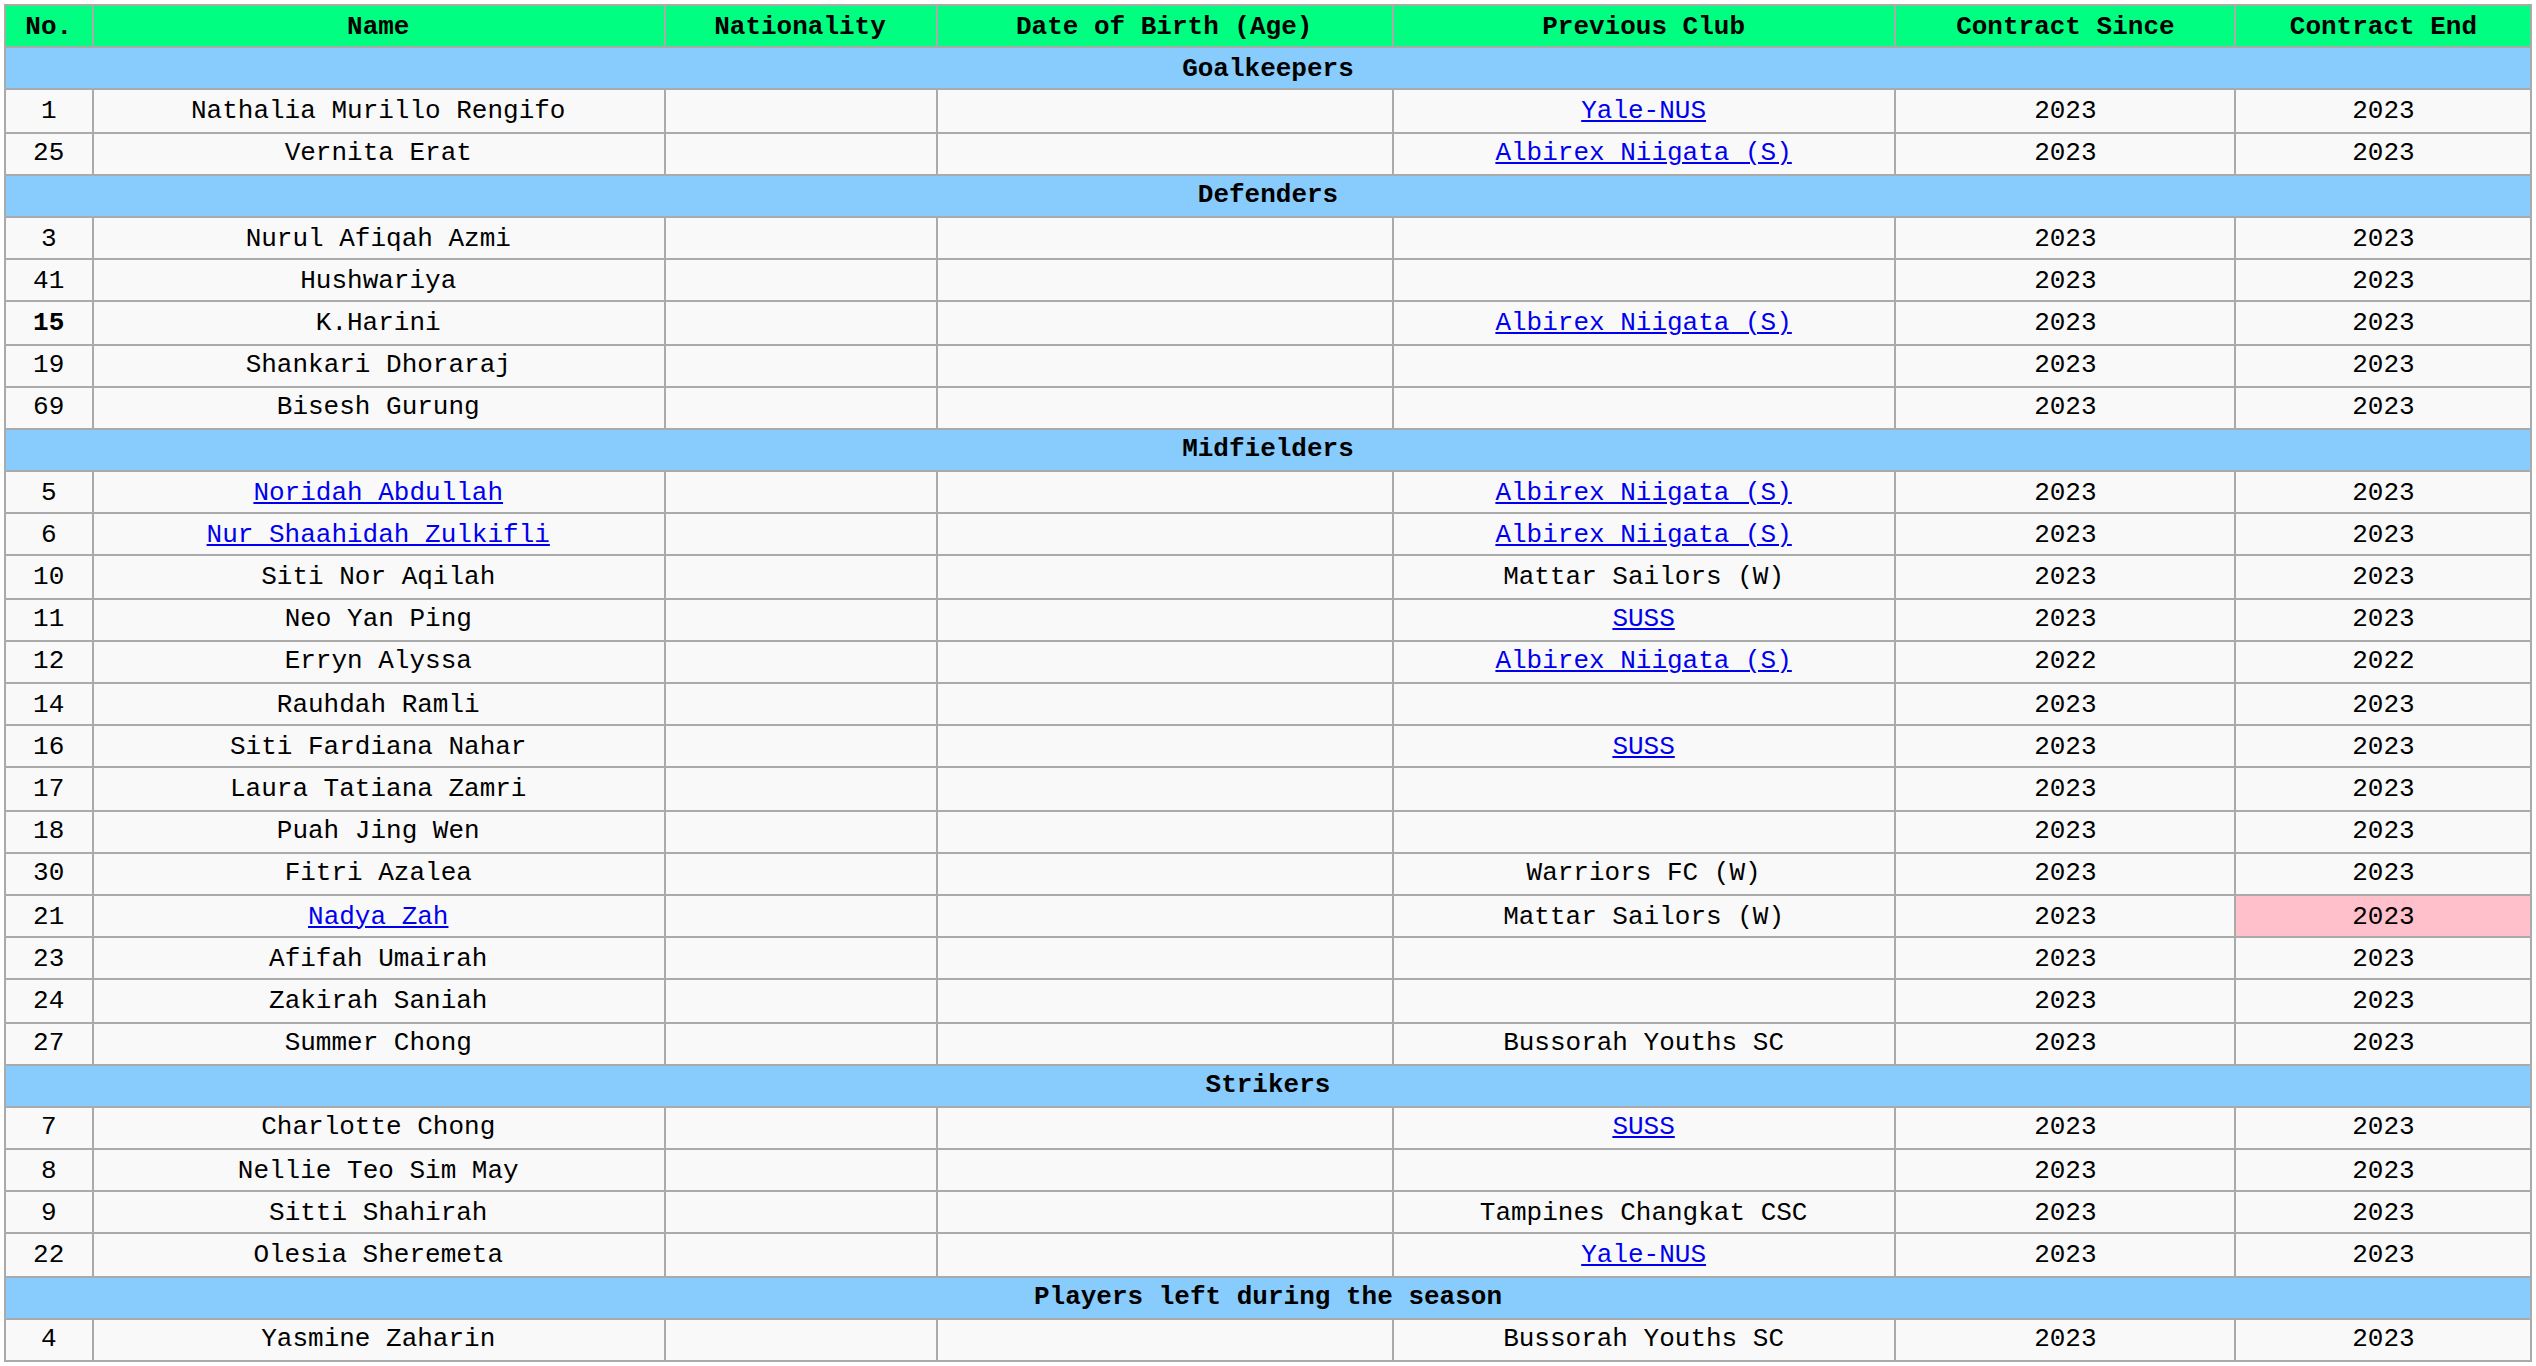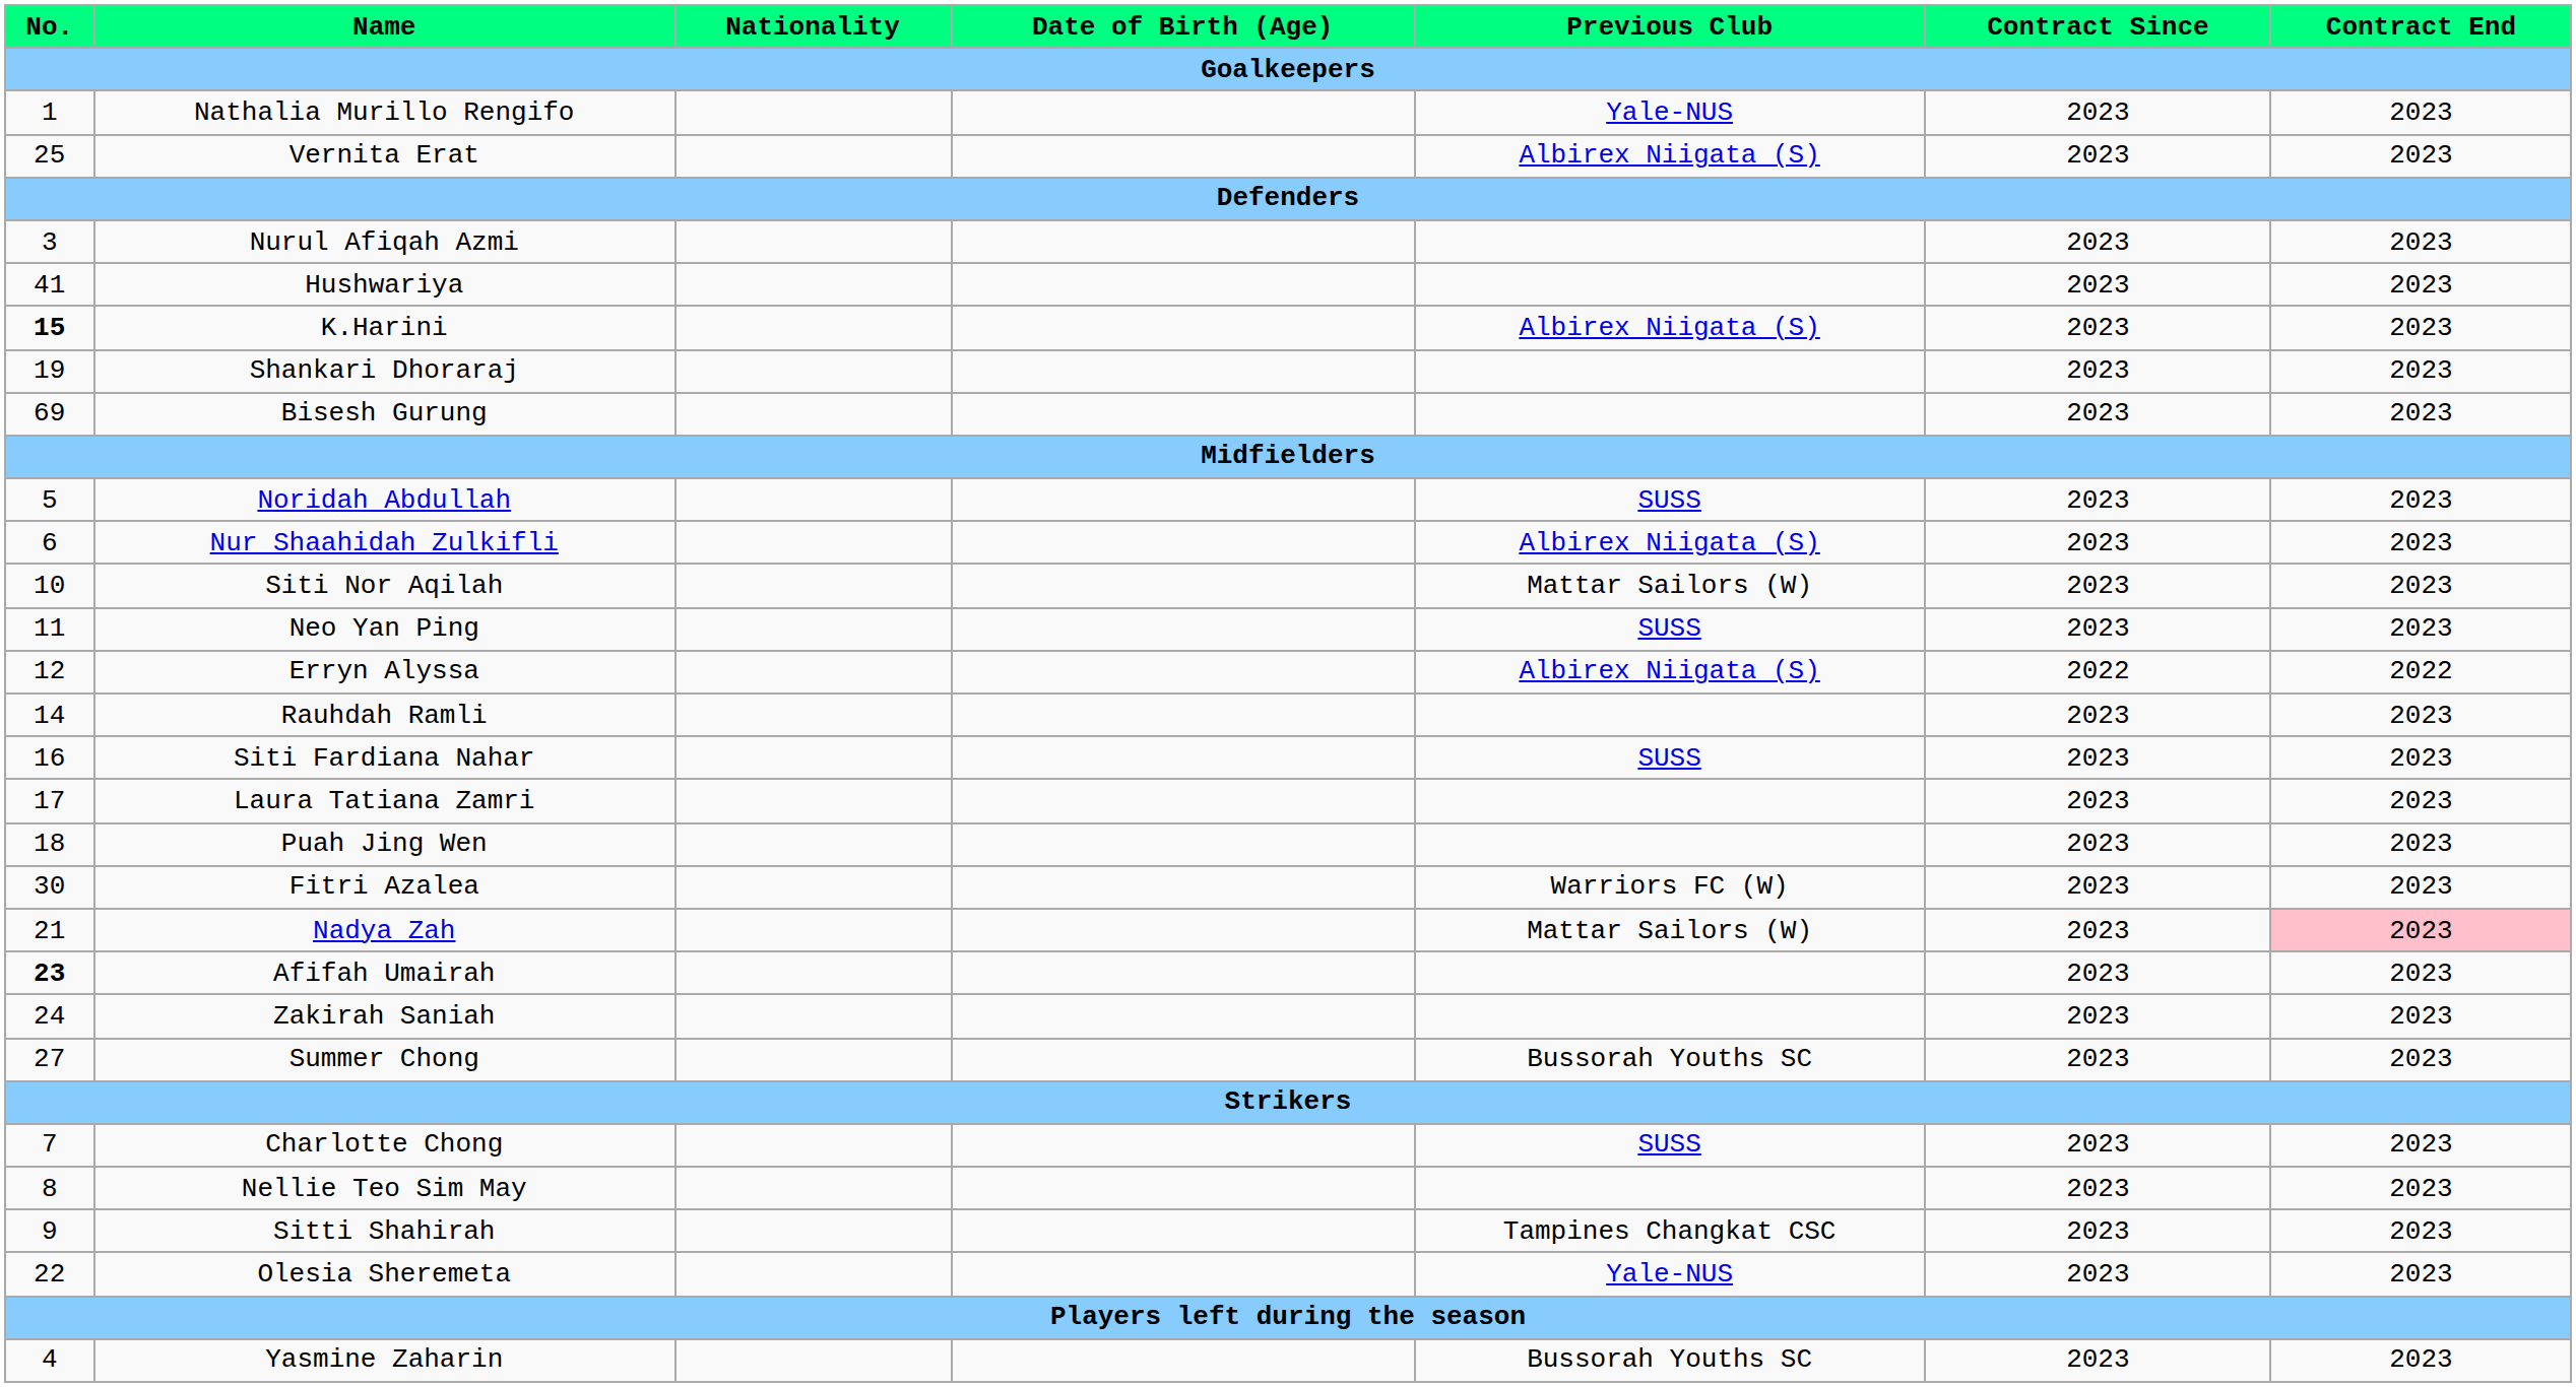Noridah Abdullah | Previous Club: Albirex Niigata (S) -> SUSS
Afifah Umairah | No.: normal -> bold
